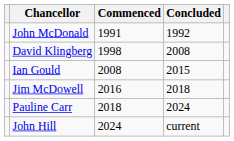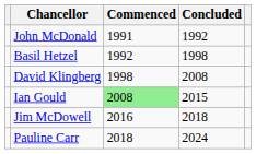+ row: Basil Hetzel | 1992 | 1998
Ian Gould | Commenced: no background -> lightgreen background
- row: John Hill | 2024 | current
